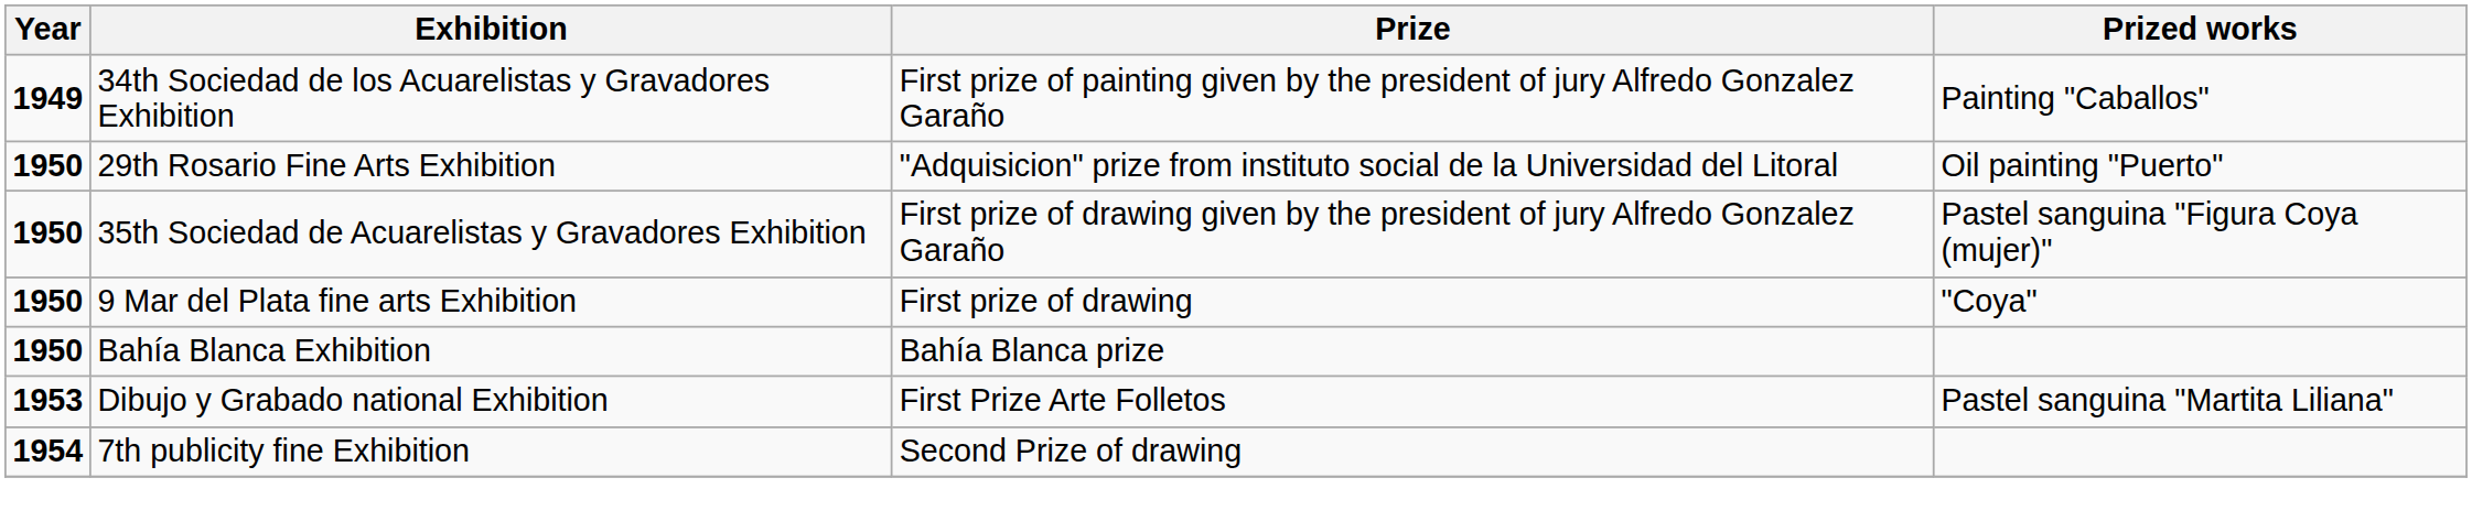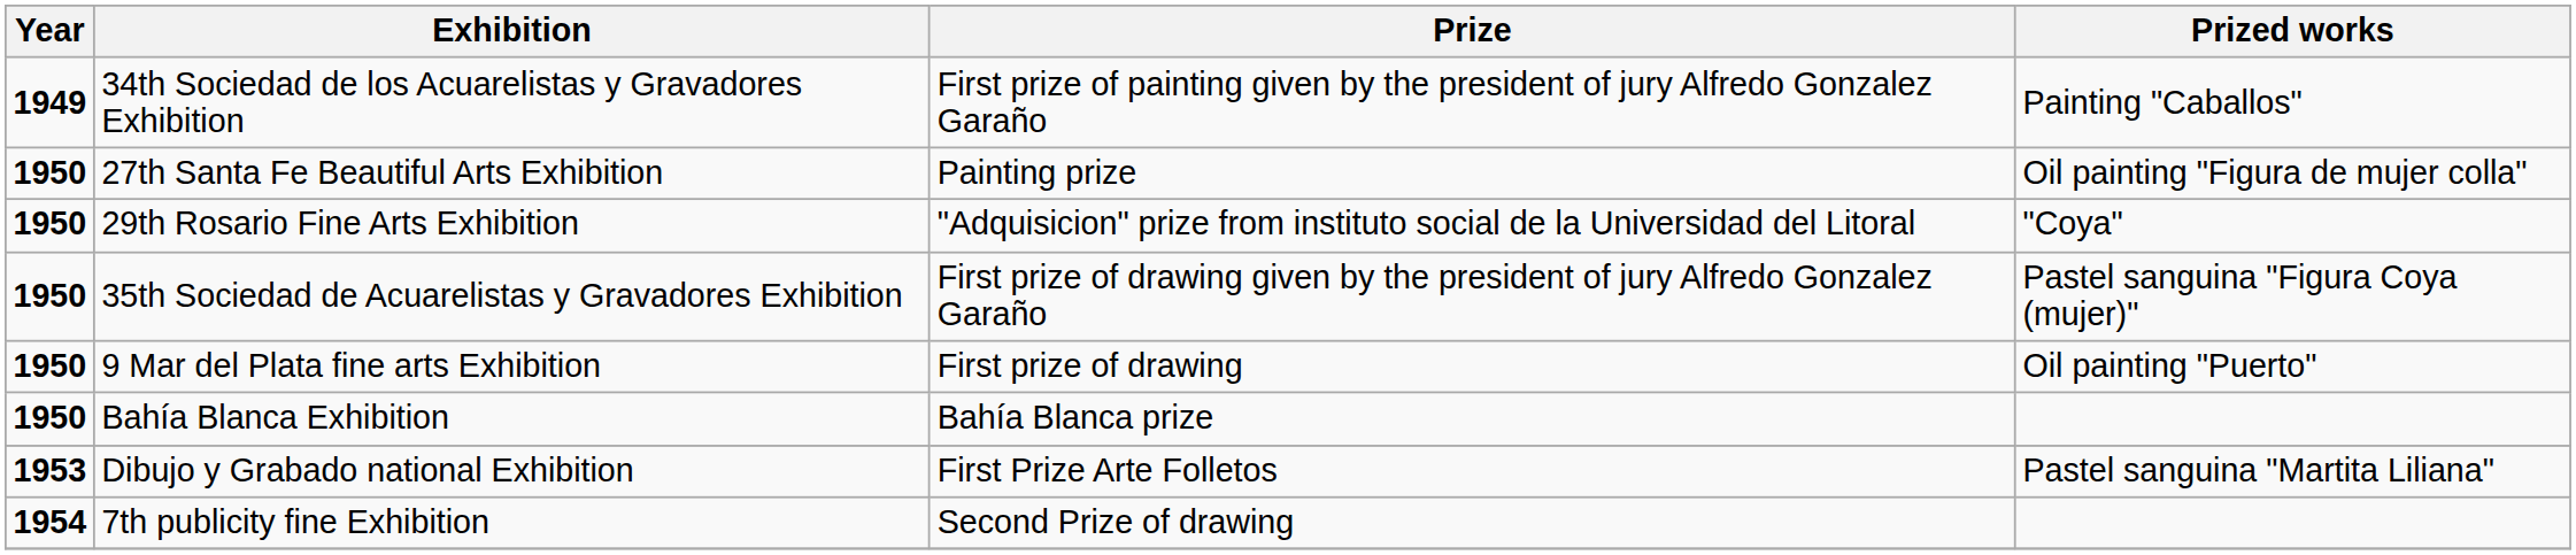+ row: 1950 | 27th Santa Fe Beautiful Arts Exhibition | Painting prize | Oil painting "Figura de mujer colla"
29th Rosario Fine Arts Exhibition | Prized works: Oil painting "Puerto" -> "Coya"
9 Mar del Plata fine arts Exhibition | Prized works: "Coya" -> Oil painting "Puerto"
